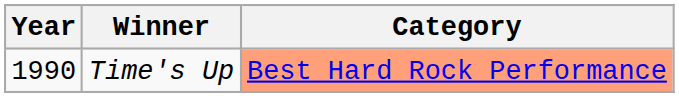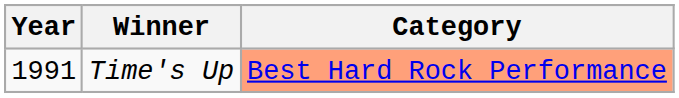Time's Up | Year: 1990 -> 1991
